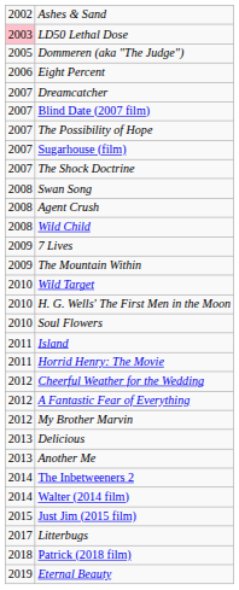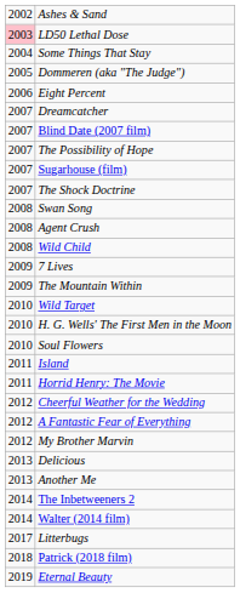+ row: 2004 | Some Things That Stay
- row: 2015 | Just Jim (2015 film)
